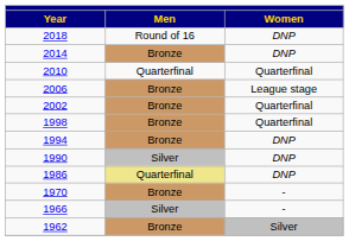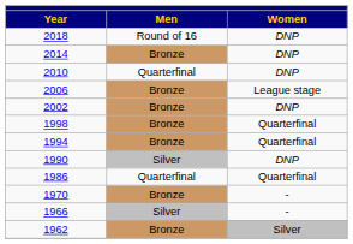2010 | Women: Quarterfinal -> DNP
2002 | Women: Quarterfinal -> DNP
1994 | Women: DNP -> Quarterfinal
1986 | Men: khaki background -> no background
1986 | Women: DNP -> Quarterfinal
